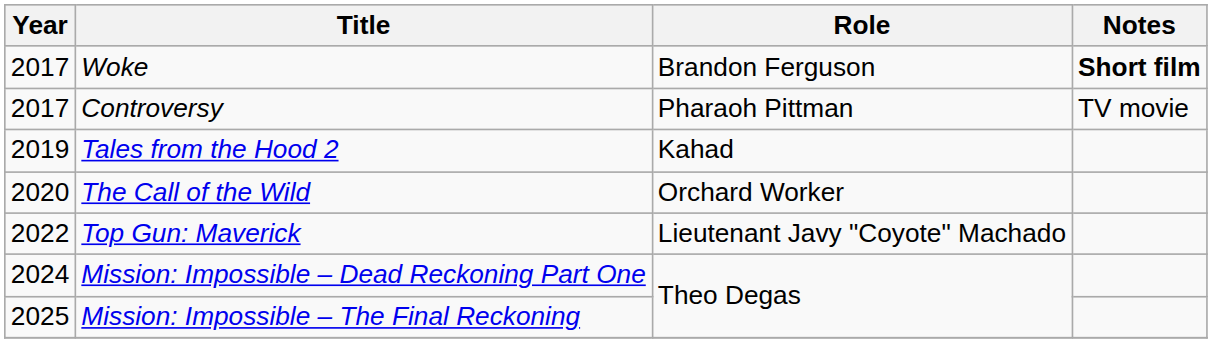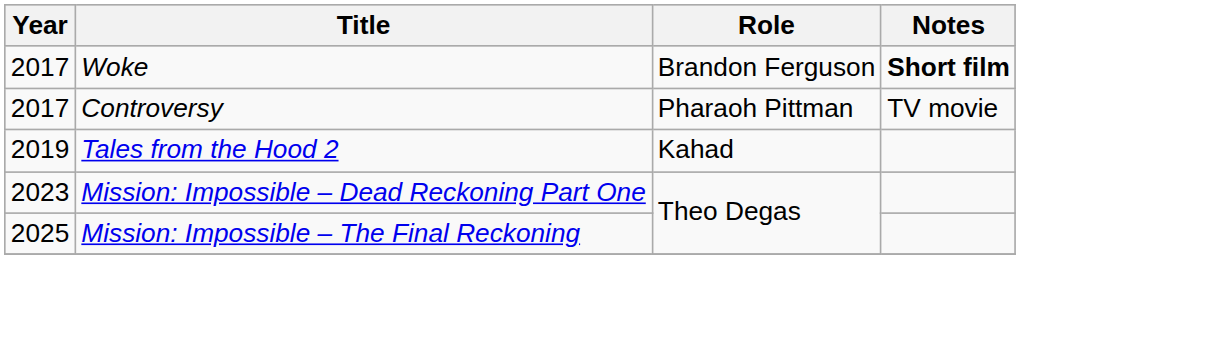- row: 2020 | The Call of the Wild | Orchard Worker
- row: 2022 | Top Gun: Maverick | Lieutenant Javy "Coyote" Machado
Mission: Impossible – Dead Reckoning Part One | Year: 2024 -> 2023
